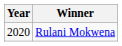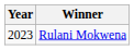Rulani Mokwena | Year: 2020 -> 2023
